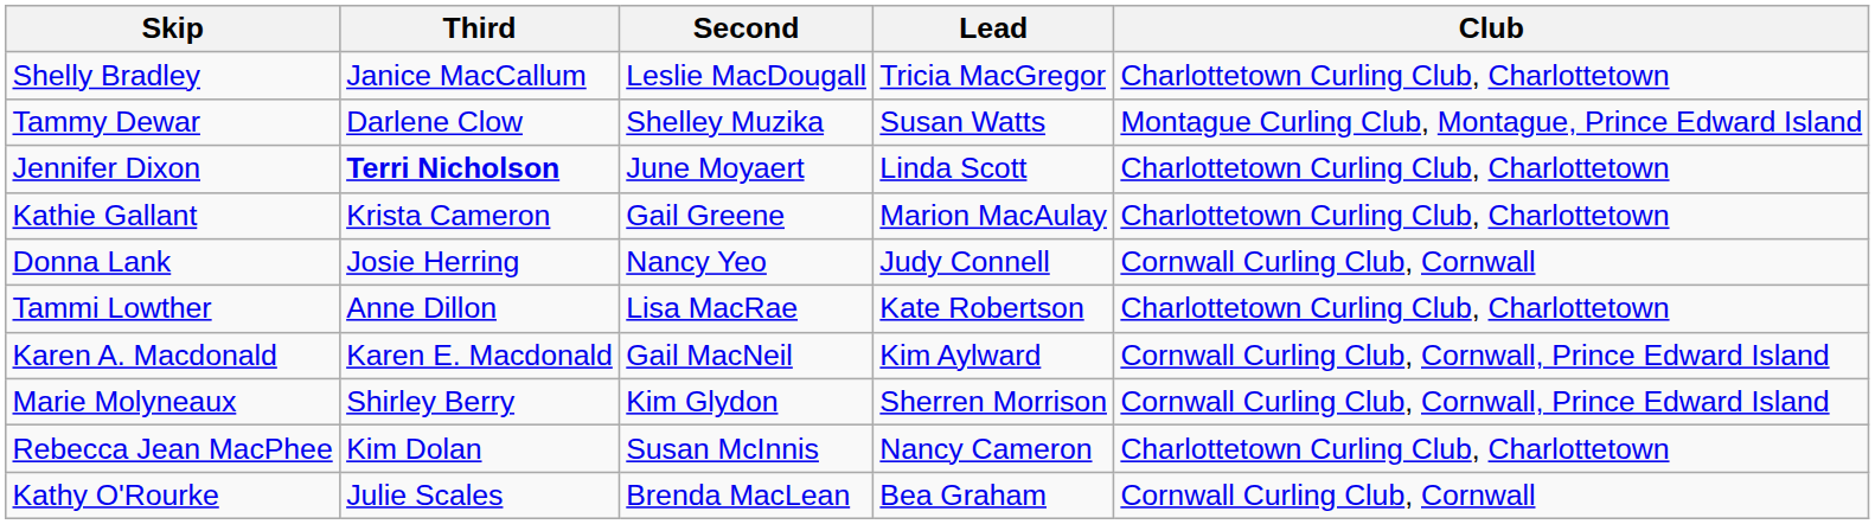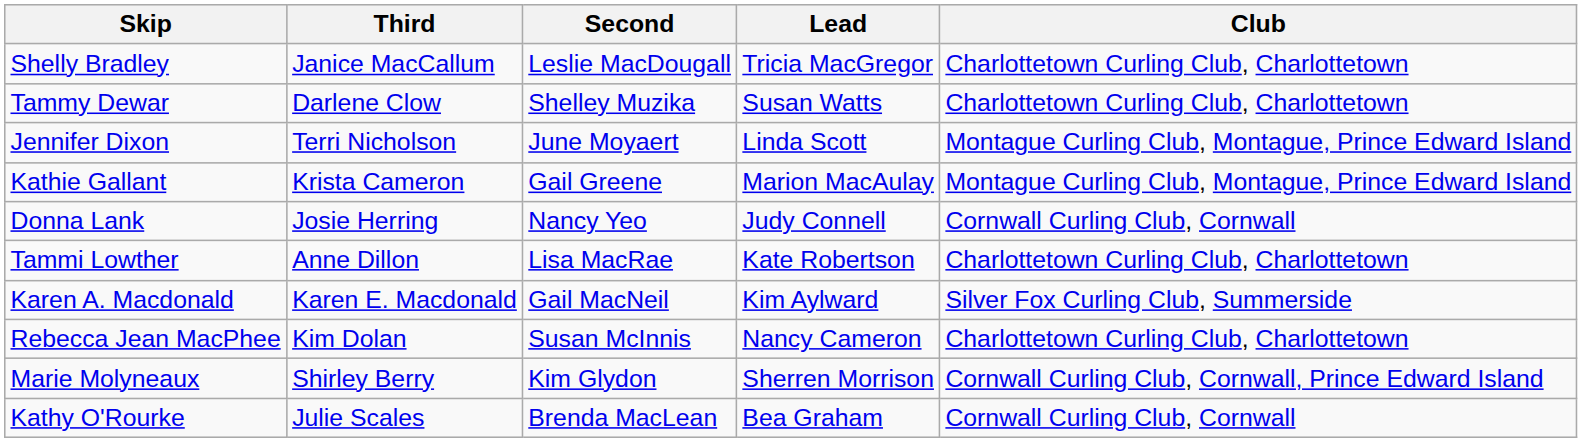Tammy Dewar | Club: Montague Curling Club, Montague, Prince Edward Island -> Charlottetown Curling Club, Charlottetown
Jennifer Dixon | Third: bold -> normal
Jennifer Dixon | Club: Charlottetown Curling Club, Charlottetown -> Montague Curling Club, Montague, Prince Edward Island
Kathie Gallant | Club: Charlottetown Curling Club, Charlottetown -> Montague Curling Club, Montague, Prince Edward Island
Karen A. Macdonald | Club: Cornwall Curling Club, Cornwall, Prince Edward Island -> Silver Fox Curling Club, Summerside
rows swapped: Rebecca Jean MacPhee <-> Marie Molyneaux
